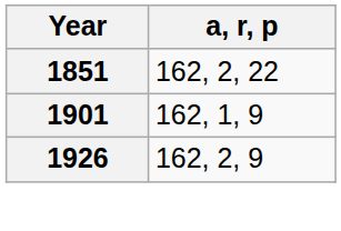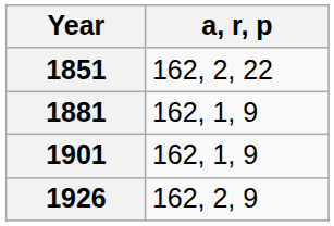+ row: 1881 | 162, 1, 9
